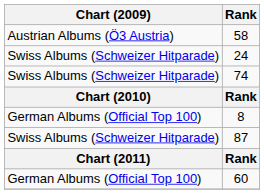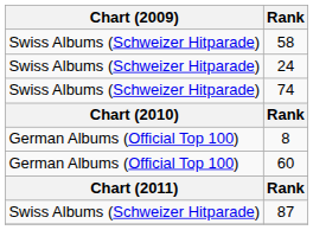58 | Chart (2009): Austrian Albums (Ö3 Austria) -> Swiss Albums (Schweizer Hitparade)
rows swapped: 87 <-> 60
